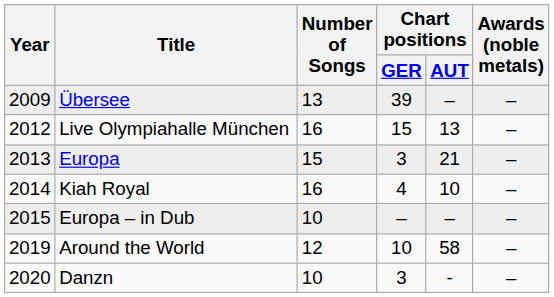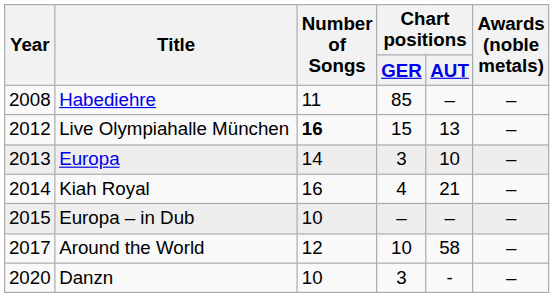+ row: 2008 | Habediehre | 11 | 85 | – | –
- row: 2009 | Übersee | 13 | 39 | – | –
Live Olympiahalle München | Number of Songs: normal -> bold
Europa | Number of Songs: 15 -> 14
Europa | Chart positions / AUT: 21 -> 10
Kiah Royal | Chart positions / AUT: 10 -> 21
Around the World | Year: 2019 -> 2017
